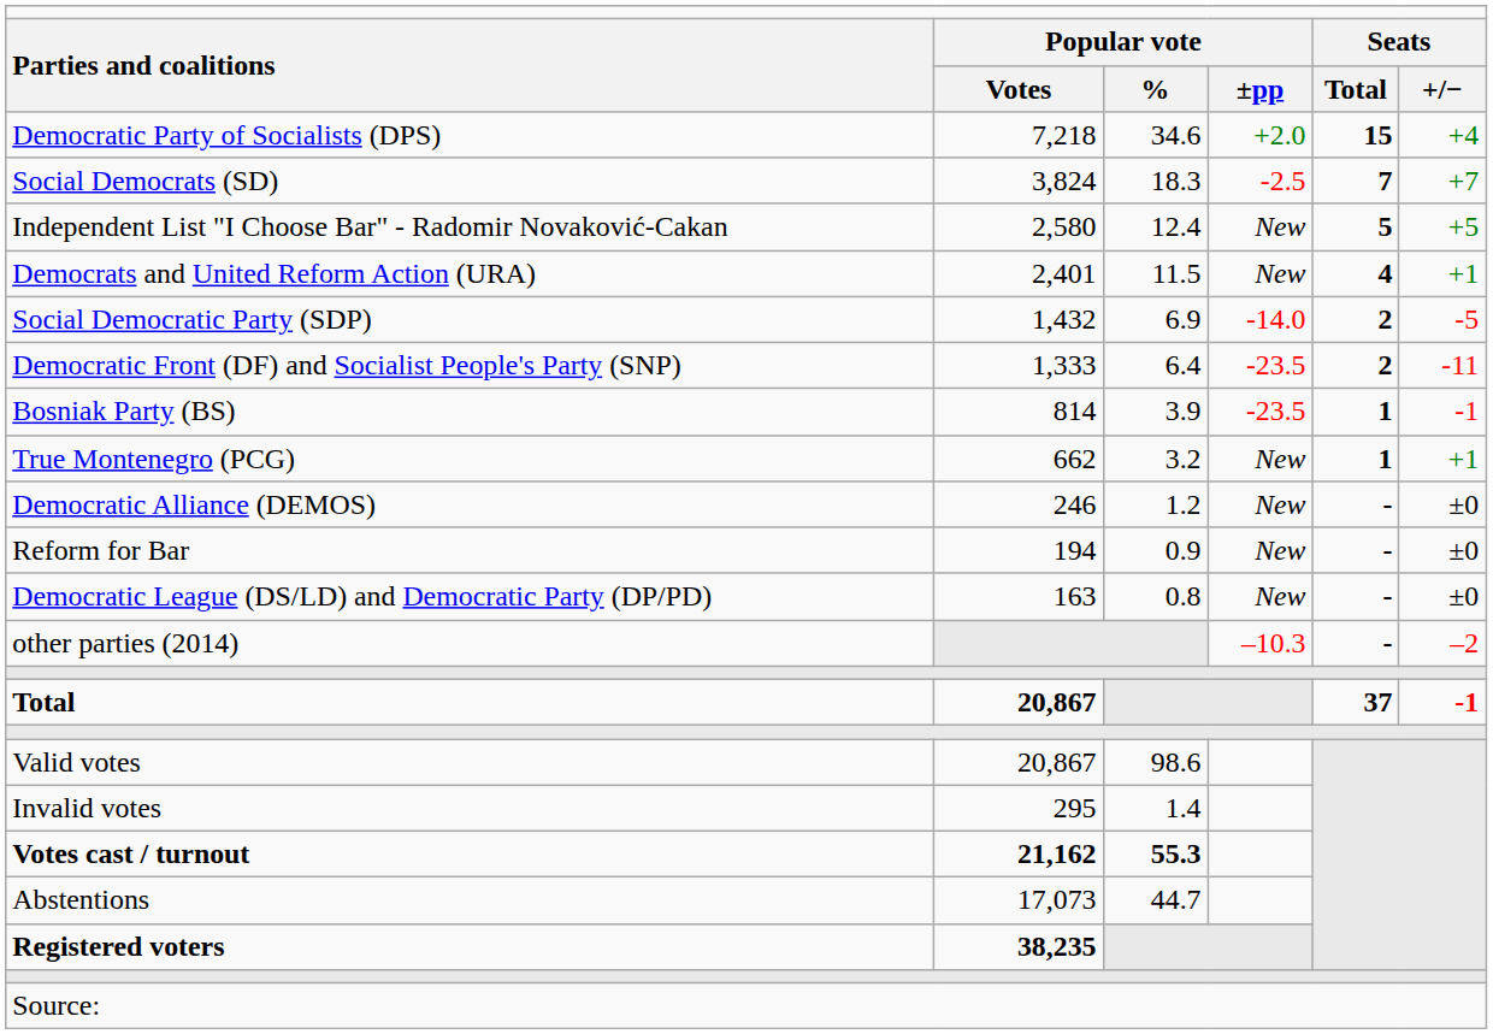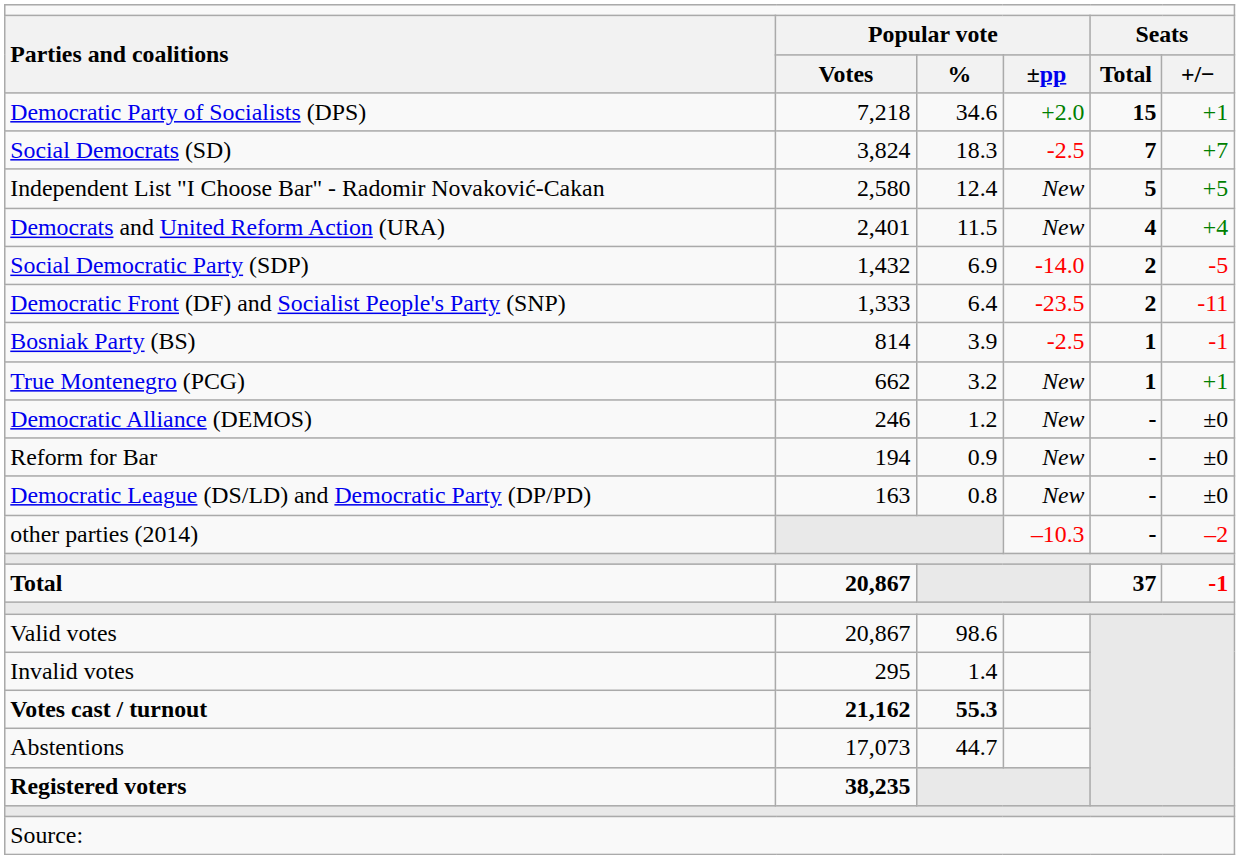Democratic Party of Socialists (DPS) | column 6: +4 -> +1
Democrats and United Reform Action (URA) | column 6: +1 -> +4
Bosniak Party (BS) | column 4: -23.5 -> -2.5
